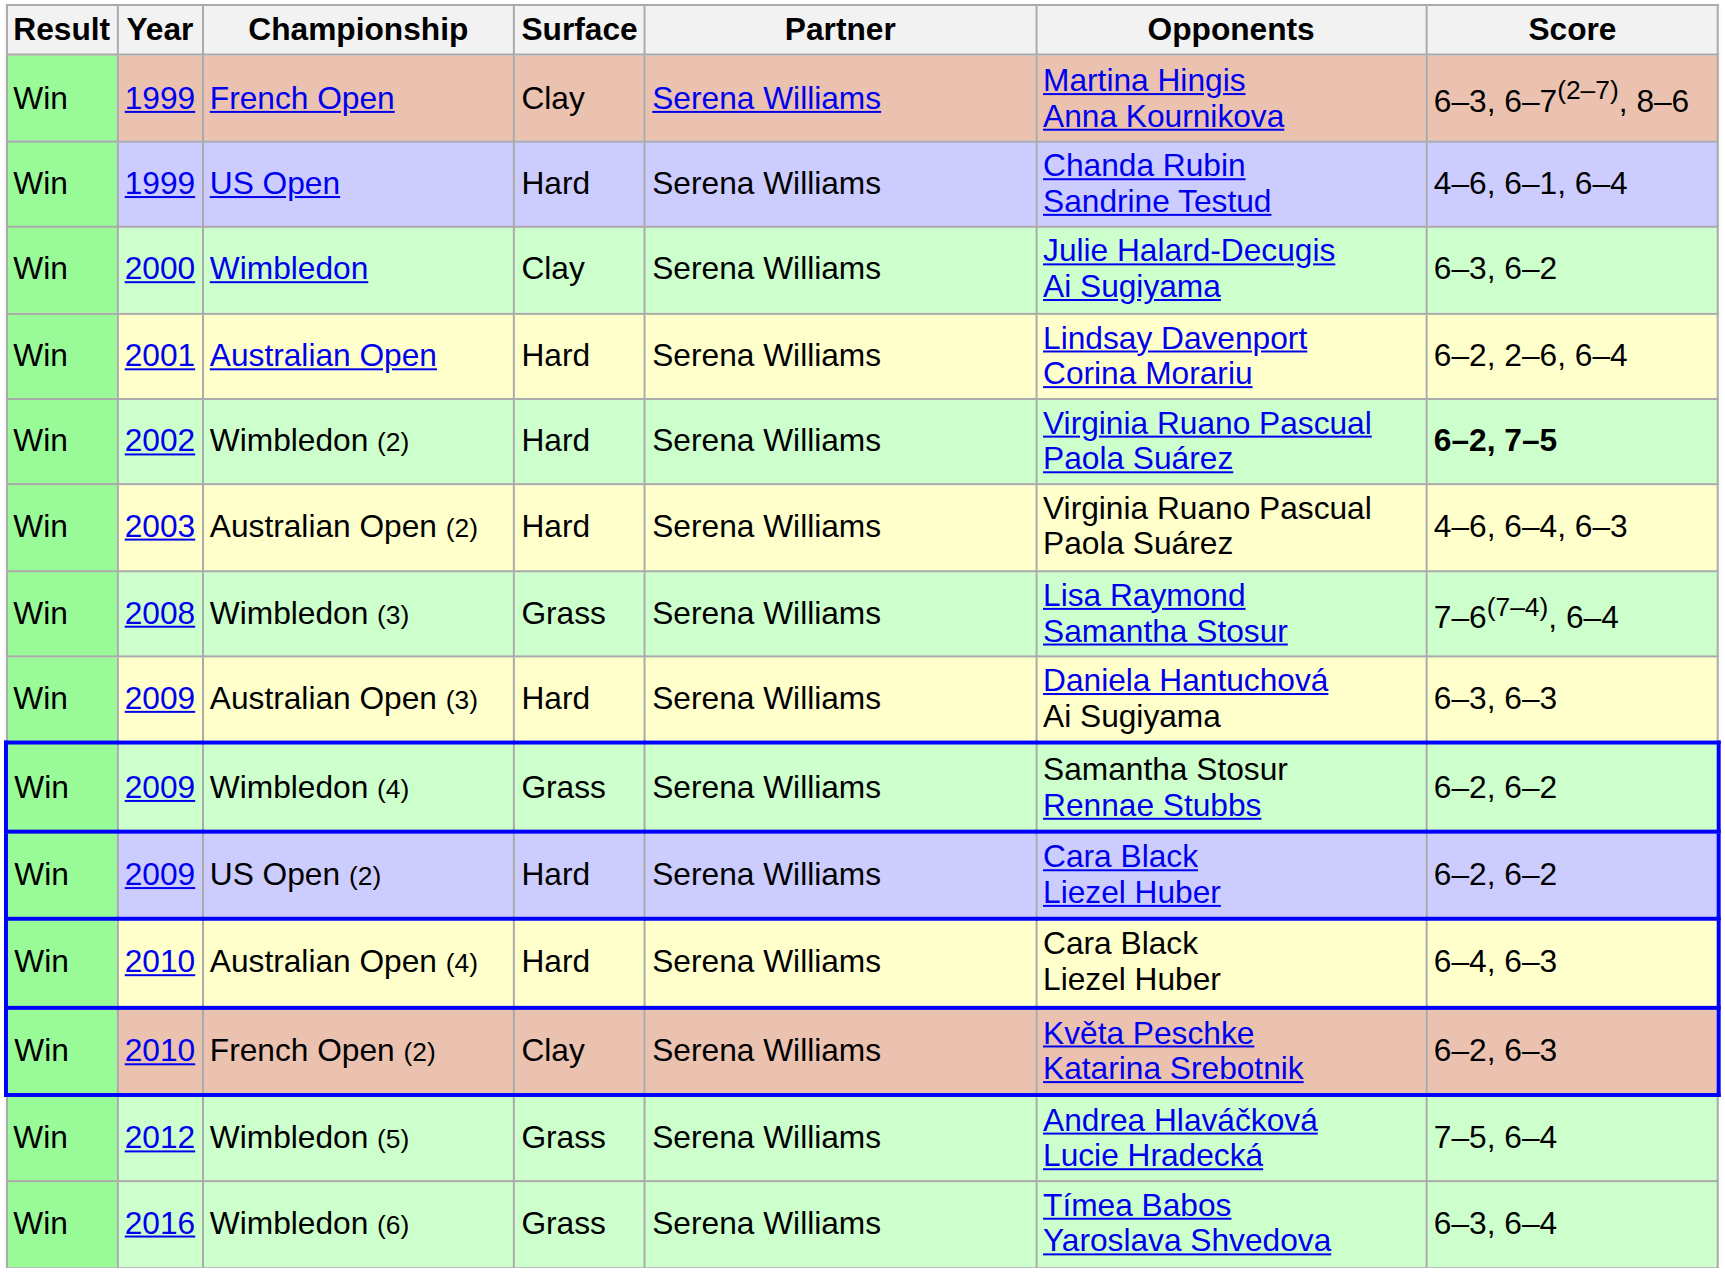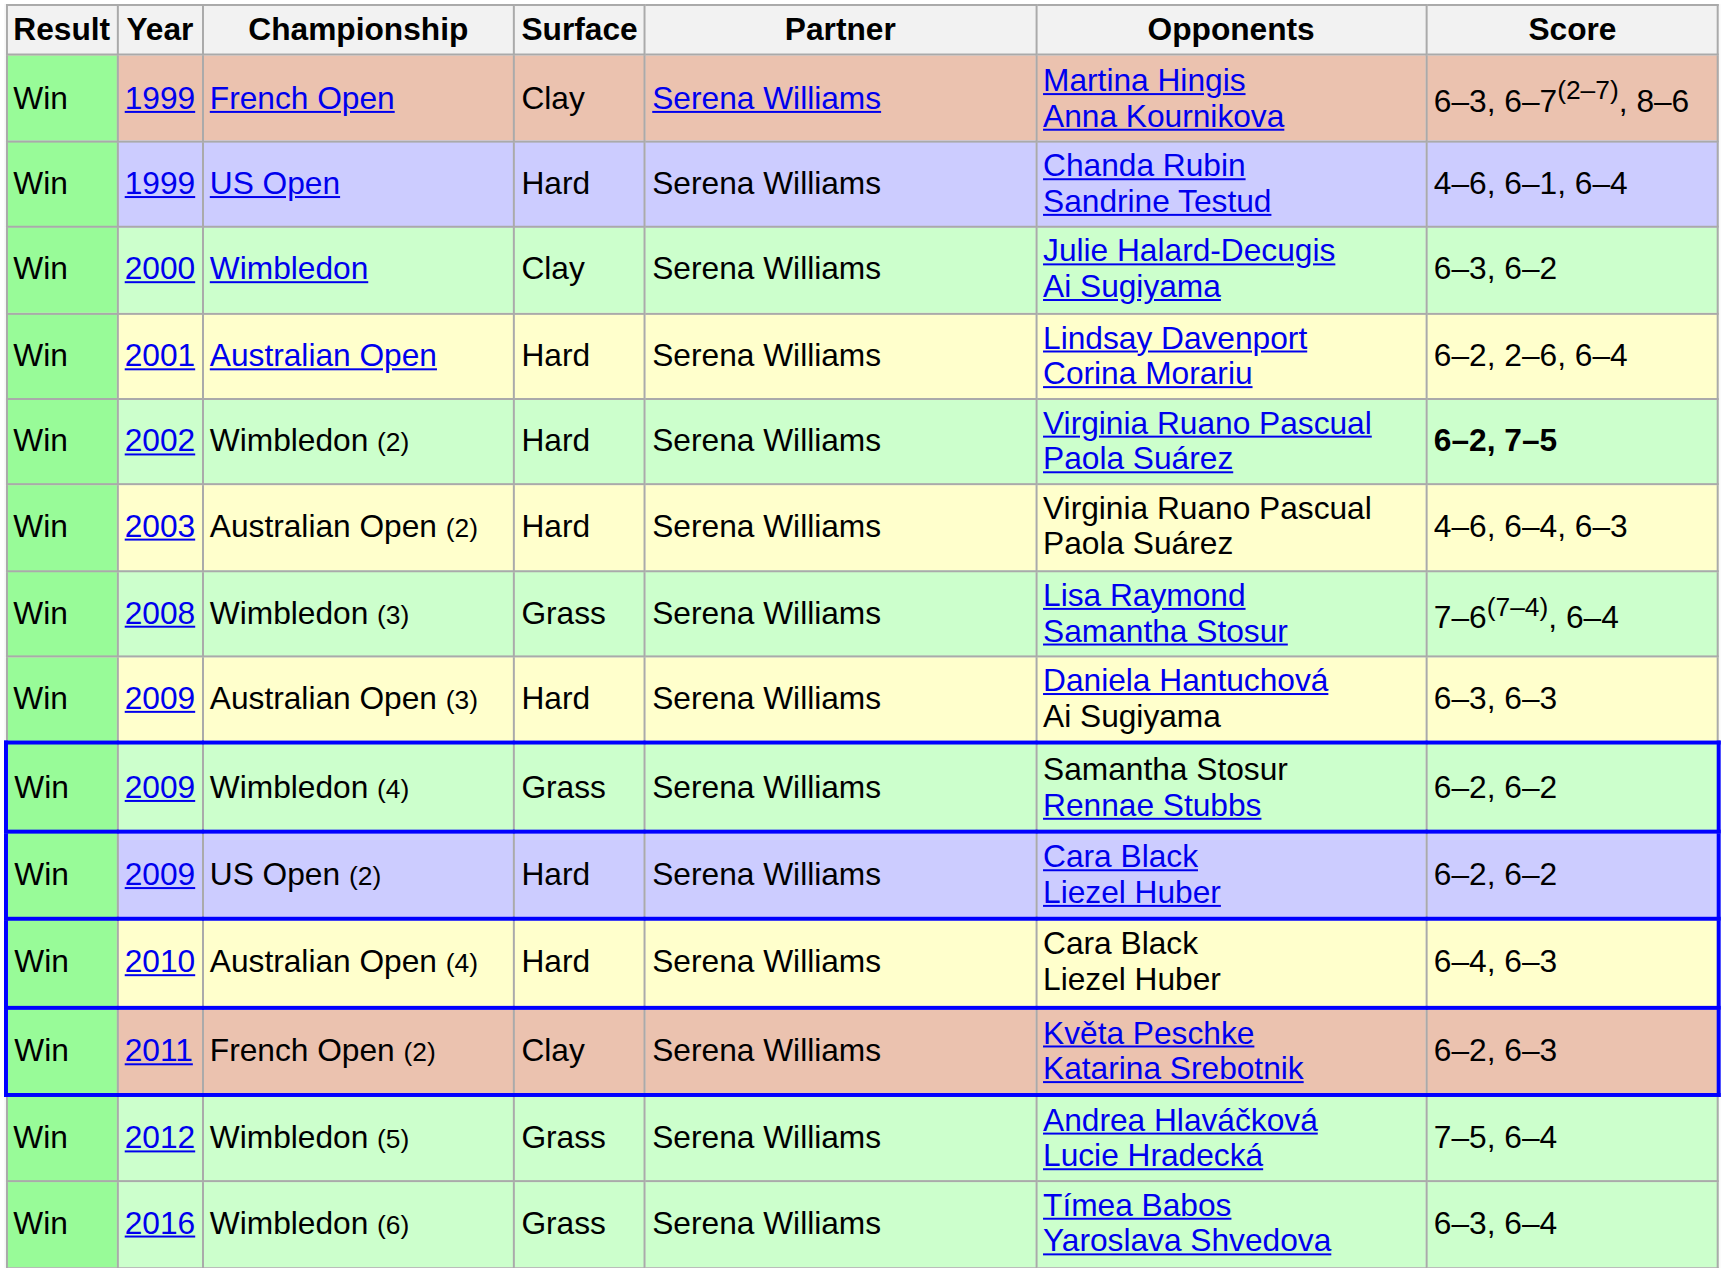French Open (2) | Year: 2010 -> 2011
